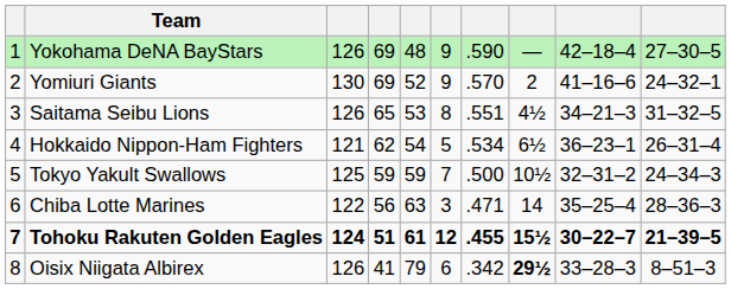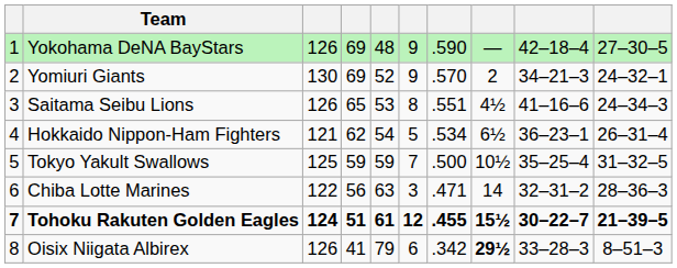Yomiuri Giants | column 9: 41–16–6 -> 34–21–3
Saitama Seibu Lions | column 9: 34–21–3 -> 41–16–6
Saitama Seibu Lions | column 10: 31–32–5 -> 24–34–3
Tokyo Yakult Swallows | column 9: 32–31–2 -> 35–25–4
Tokyo Yakult Swallows | column 10: 24–34–3 -> 31–32–5
Chiba Lotte Marines | column 9: 35–25–4 -> 32–31–2
